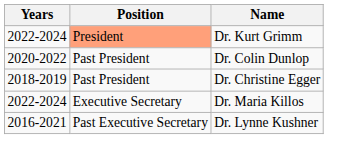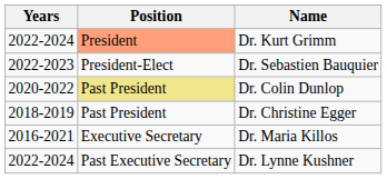+ row: 2022-2023 | President-Elect | Dr. Sebastien Bauquier
Dr. Colin Dunlop | Position: no background -> khaki background
Dr. Maria Killos | Years: 2022-2024 -> 2016-2021
Dr. Lynne Kushner | Years: 2016-2021 -> 2022-2024
